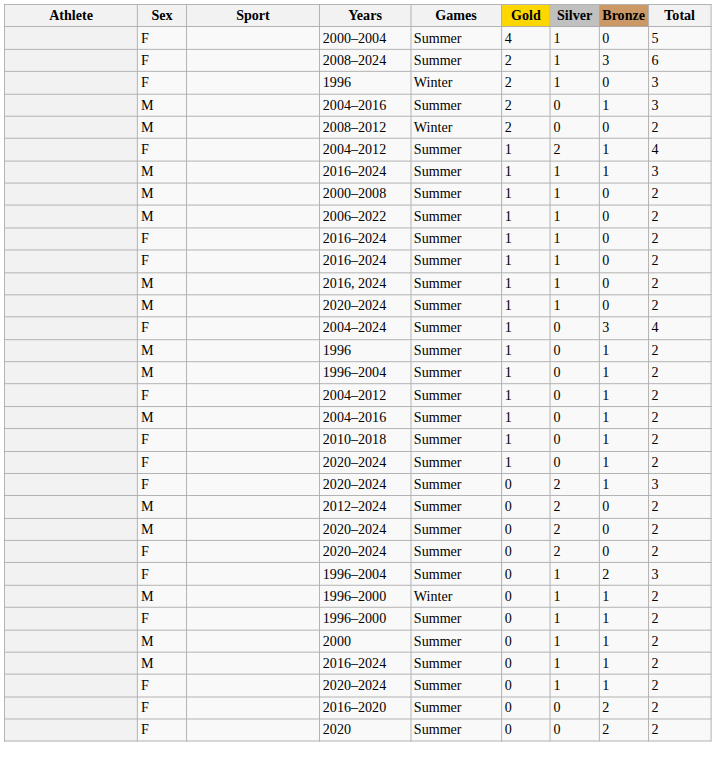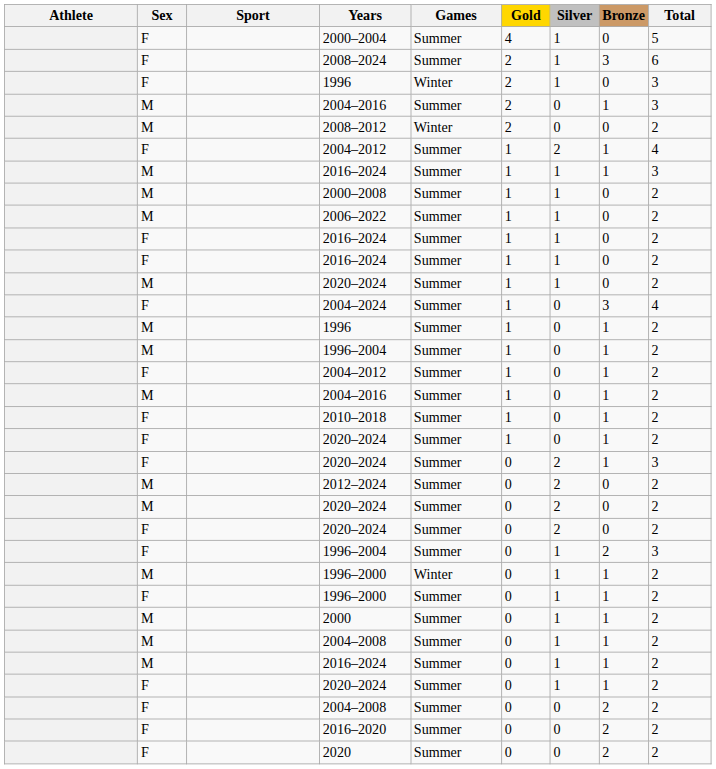- row: M | 2016, 2024 | Summer | 1 | 1 | 0 | 2
+ row: M | 2004–2008 | Summer | 0 | 1 | 1 | 2
+ row: F | 2004–2008 | Summer | 0 | 0 | 2 | 2
